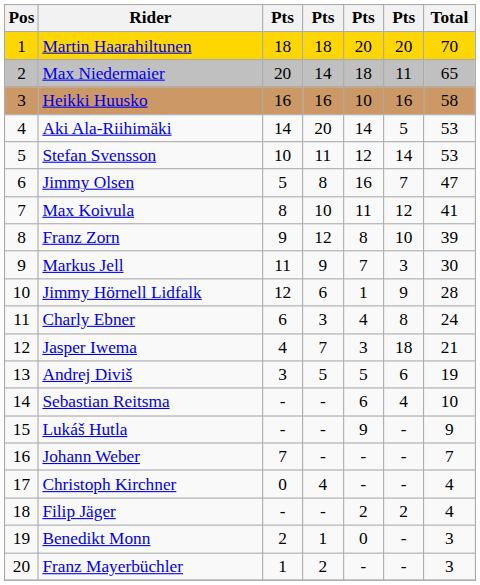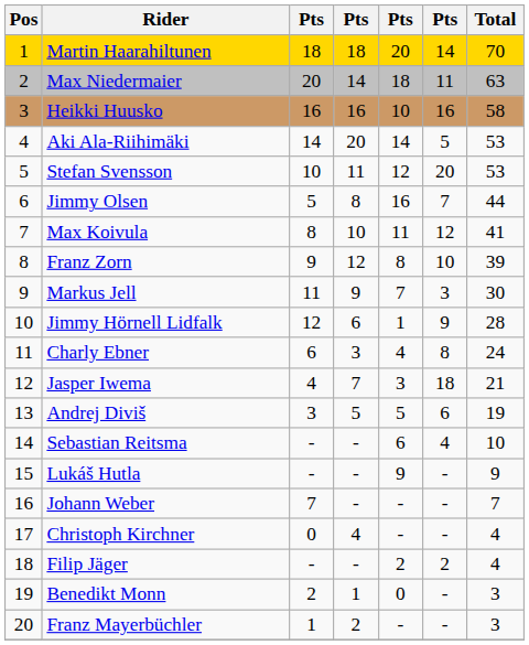Martin Haarahiltunen | column 6: 20 -> 14
Max Niedermaier | Total: 65 -> 63
Stefan Svensson | column 6: 14 -> 20
Jimmy Olsen | Total: 47 -> 44
